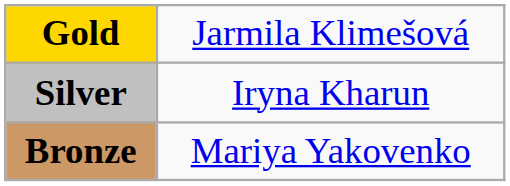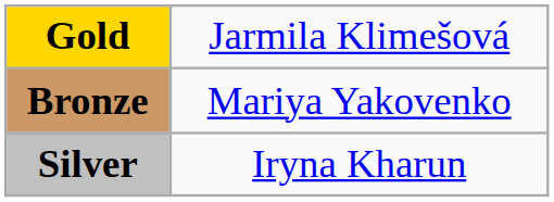rows swapped: Silver <-> Bronze
